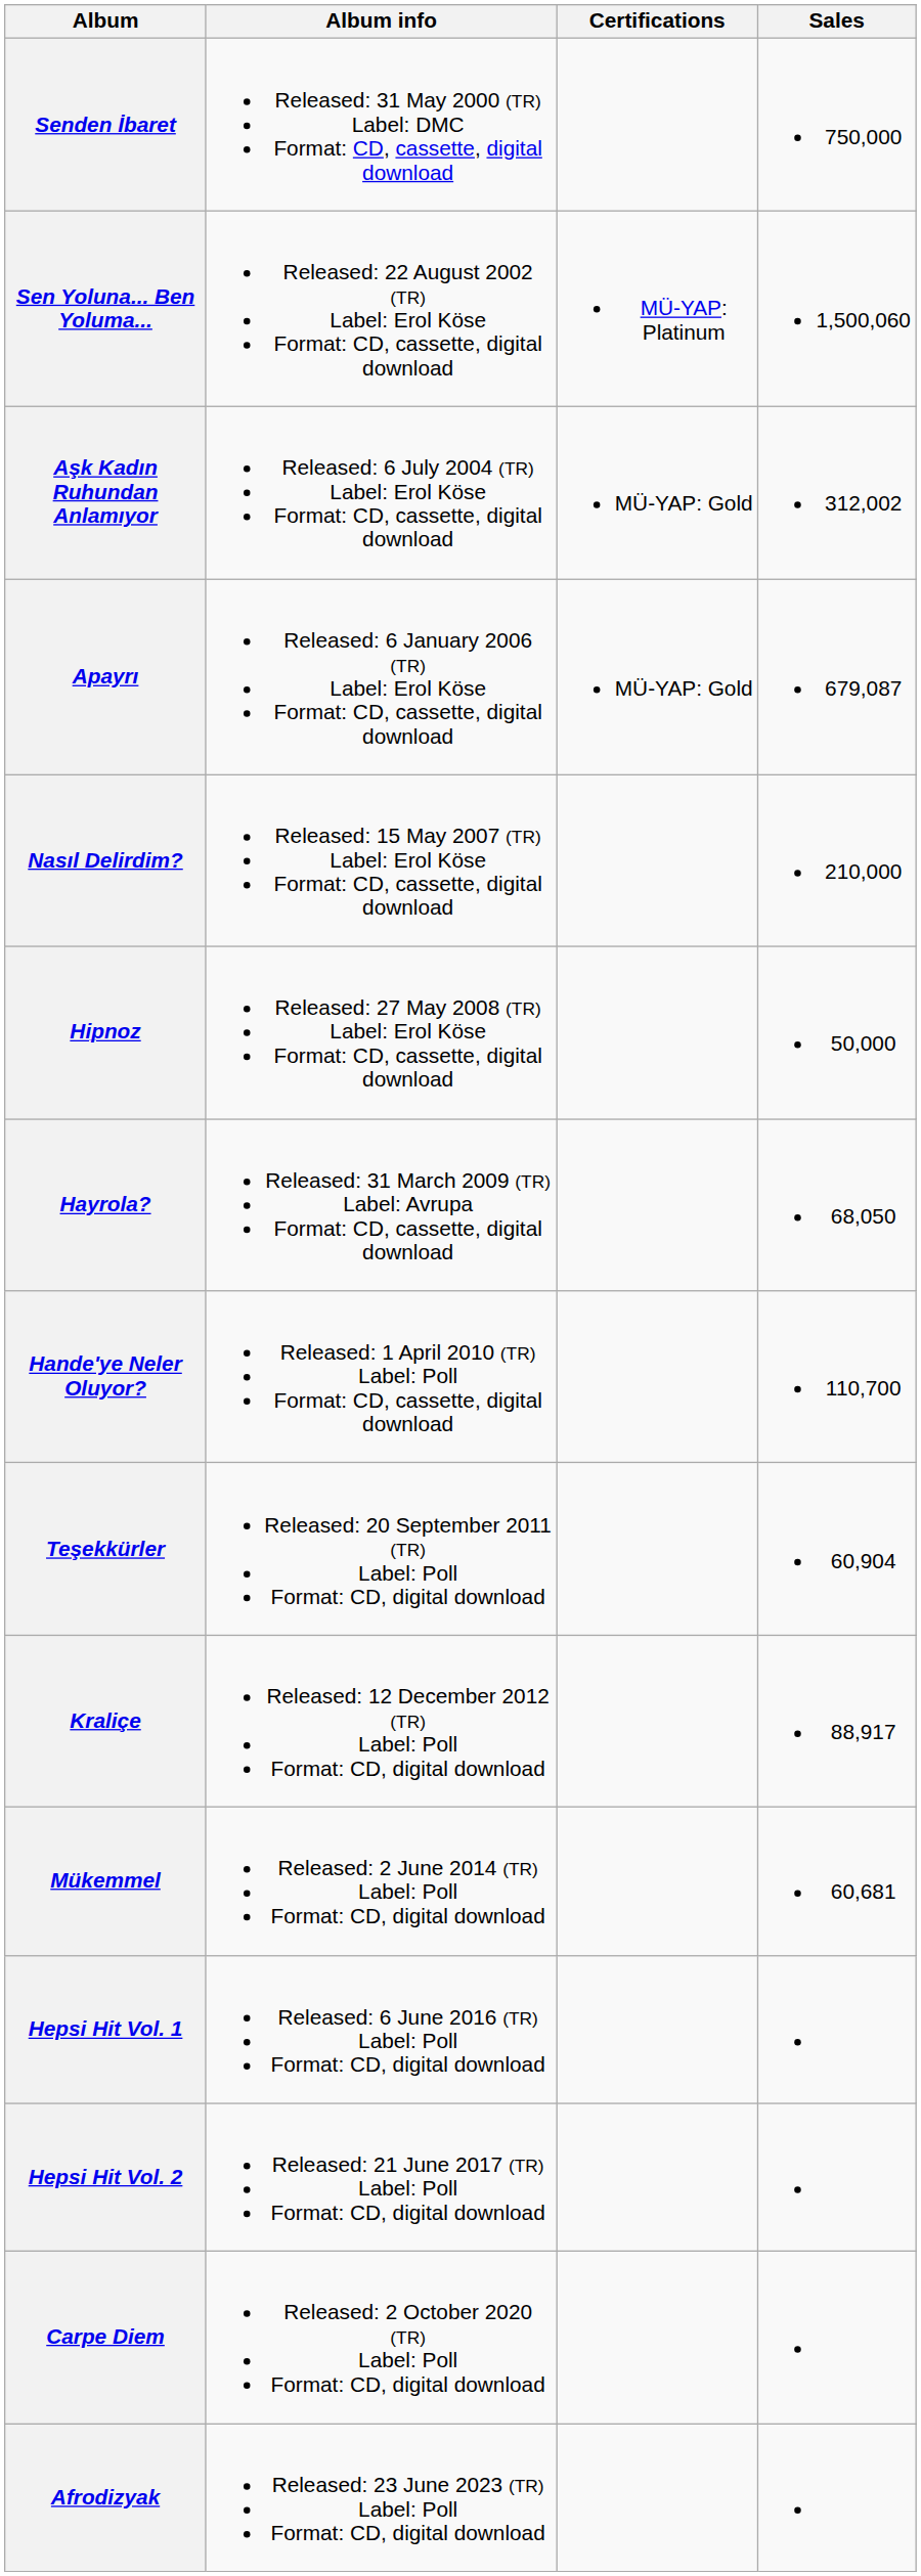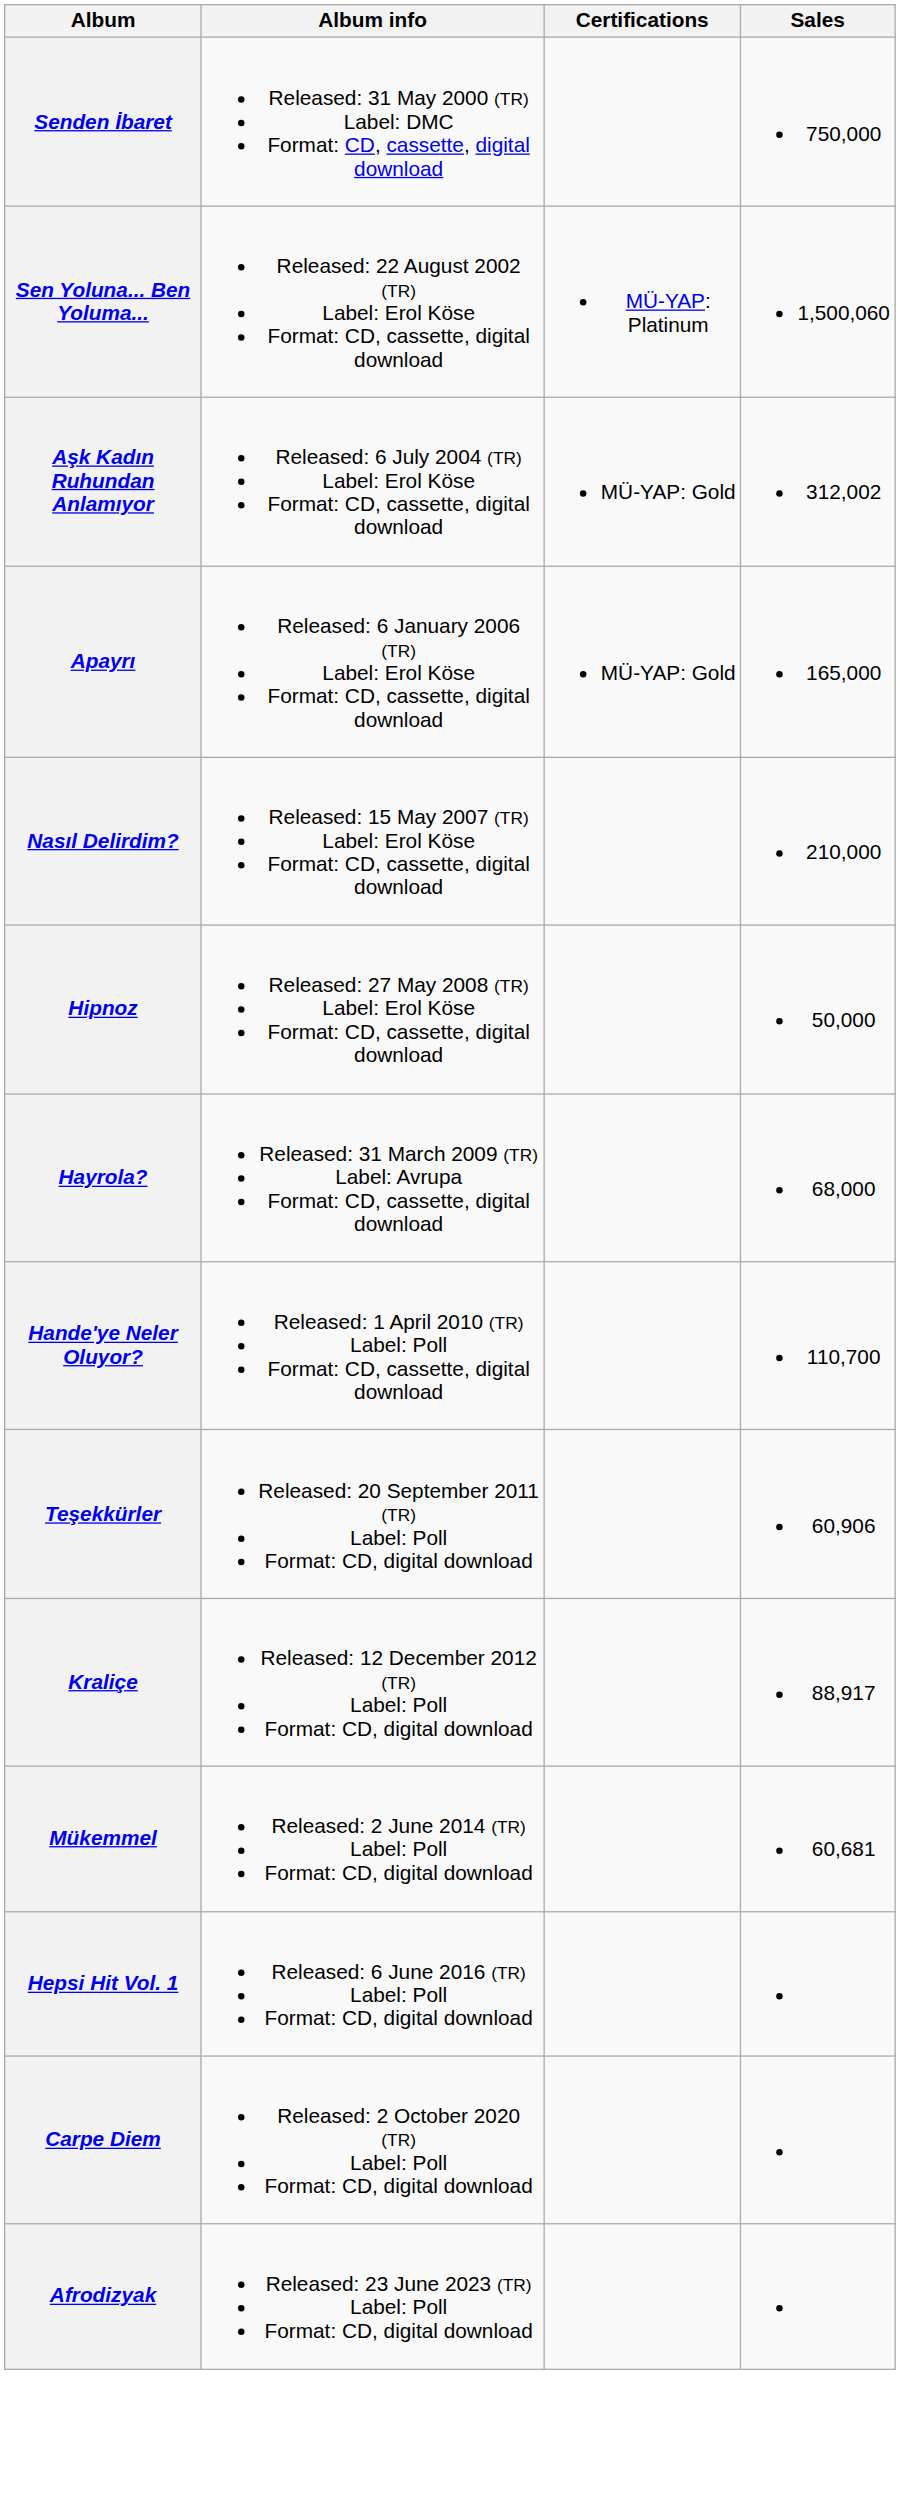Apayrı | Sales: 679,087 -> 165,000
Hayrola? | Sales: 68,050 -> 68,000
Teşekkürler | Sales: 60,904 -> 60,906
- row: Hepsi Hit Vol. 2 | Released: 21 June 2017 (TR) Label: Poll Format: CD, digital download
